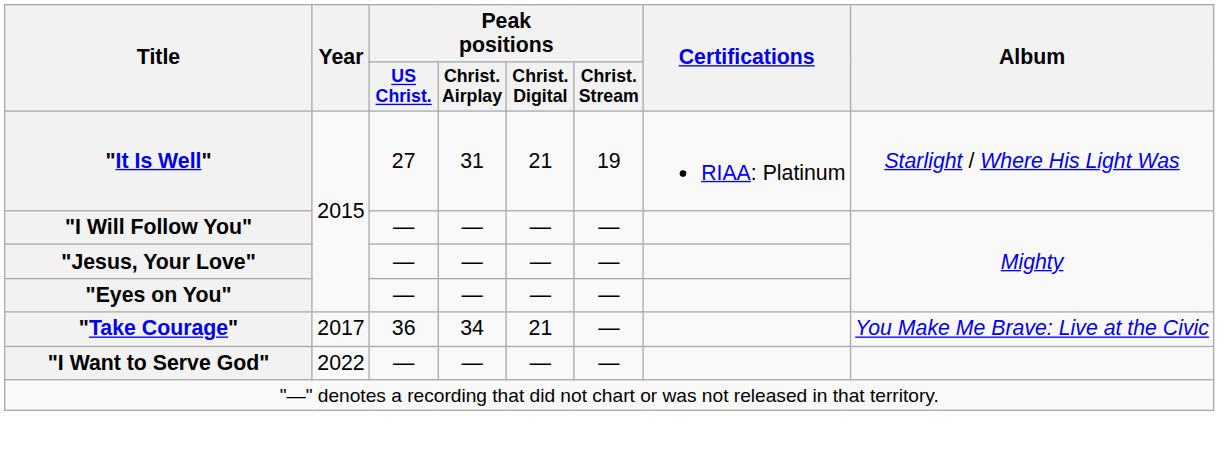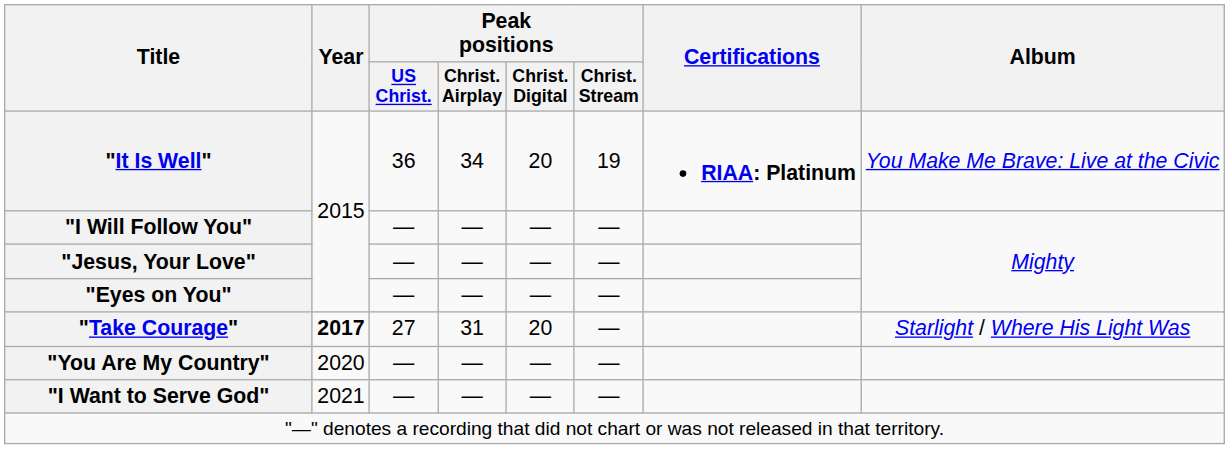"It Is Well" | Peak positions / US Christ.: 27 -> 36
"It Is Well" | Peak positions / Christ. Airplay: 31 -> 34
"It Is Well" | Peak positions / Christ. Digital: 21 -> 20
"It Is Well" | Certifications: normal -> bold
"It Is Well" | Album: Starlight / Where His Light Was -> You Make Me Brave: Live at the Civic
"Take Courage" | Year: normal -> bold
"Take Courage" | Peak positions / US Christ.: 36 -> 27
"Take Courage" | Peak positions / Christ. Airplay: 34 -> 31
"Take Courage" | Peak positions / Christ. Digital: 21 -> 20
"Take Courage" | Album: You Make Me Brave: Live at the Civic -> Starlight / Where His Light Was
+ row: "You Are My Country" | 2020 | — | — | — | —
"I Want to Serve God" | Year: 2022 -> 2021
